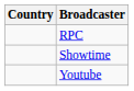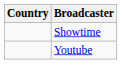- row: RPC
